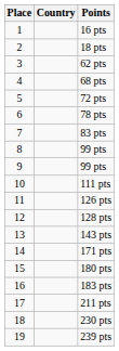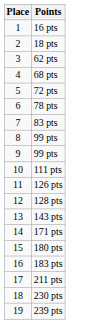- column: Country
